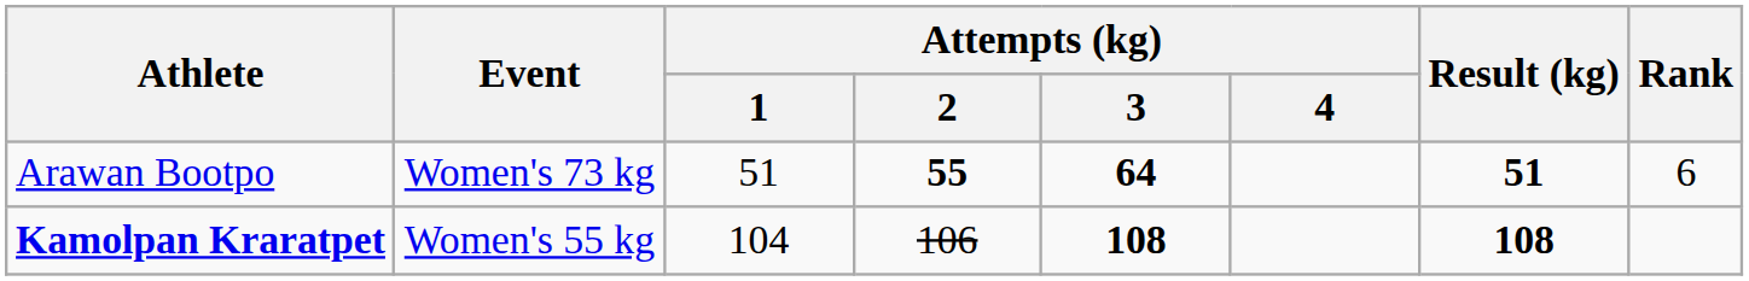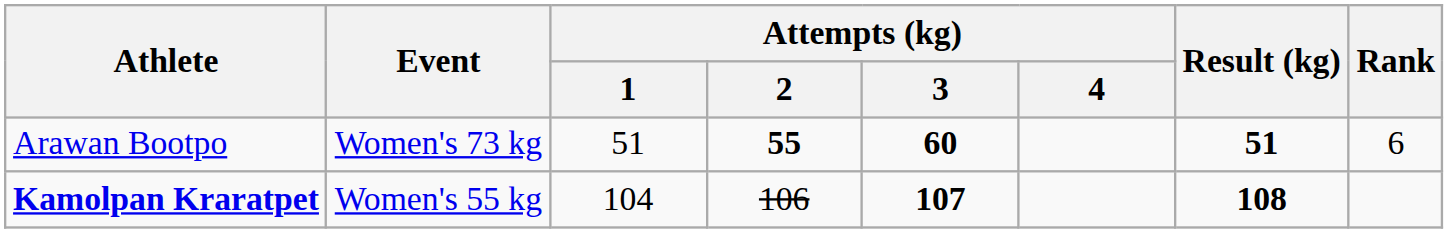Arawan Bootpo | Attempts (kg) / 3: 64 -> 60
Kamolpan Kraratpet | Attempts (kg) / 3: 108 -> 107
